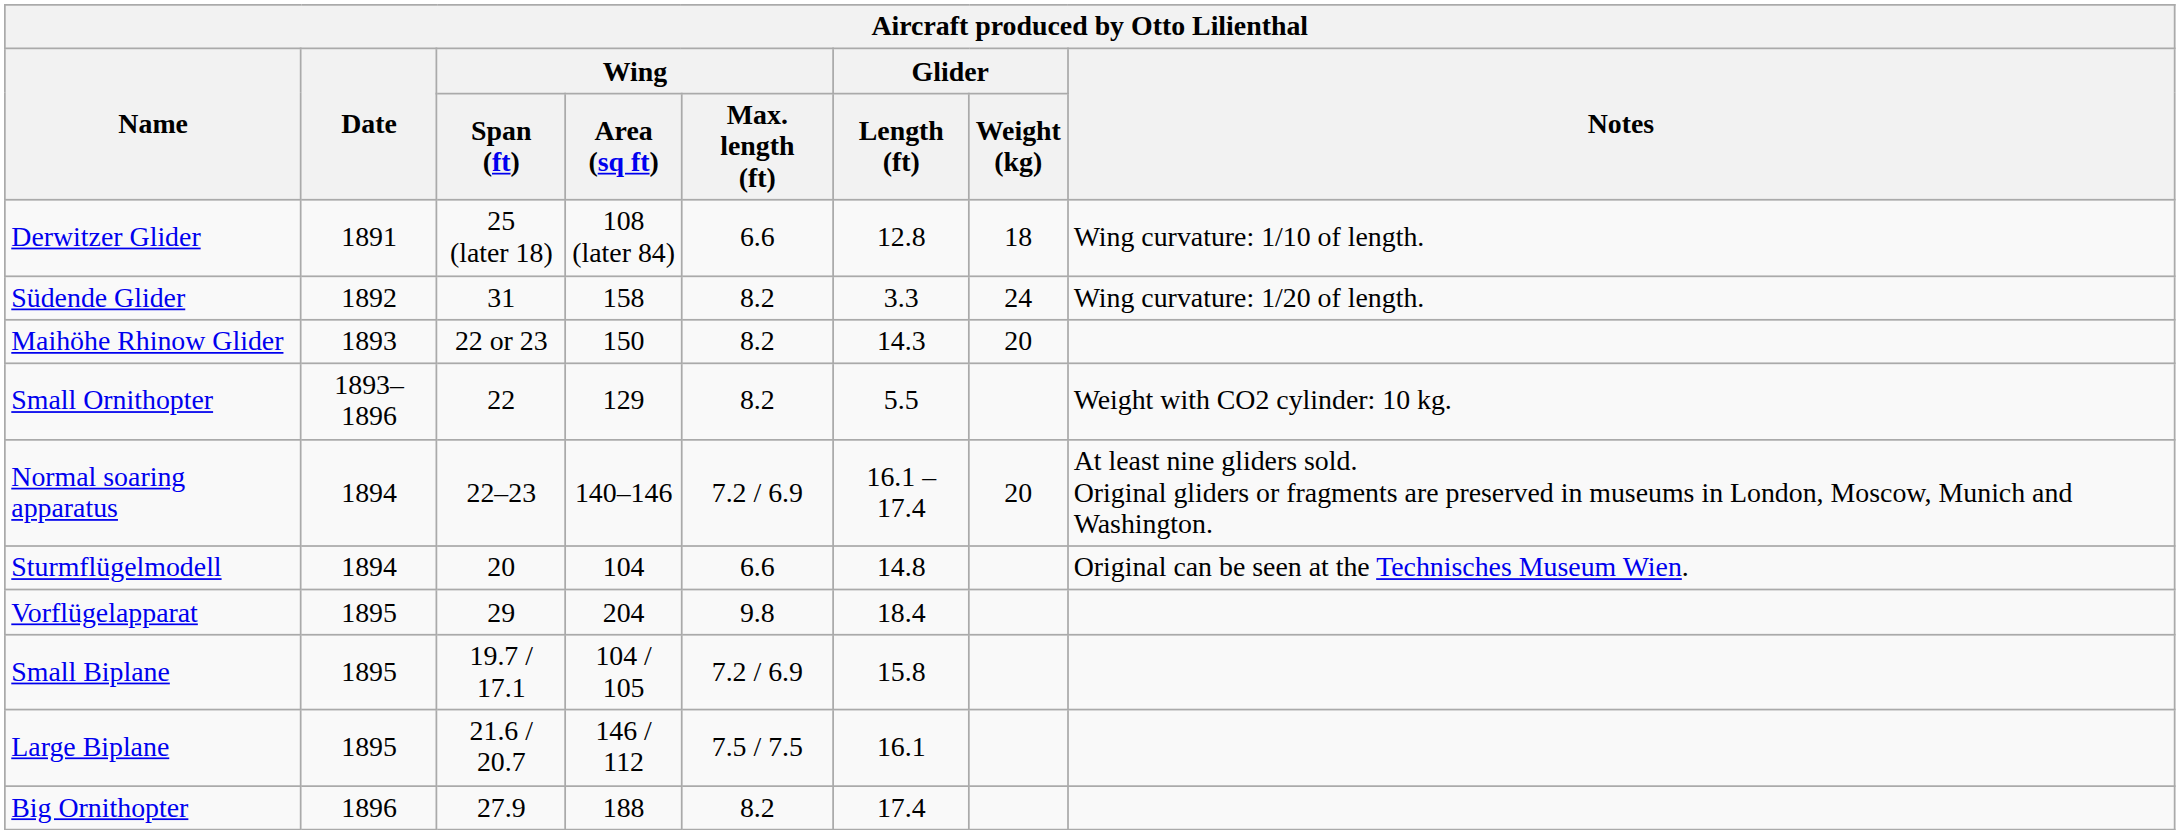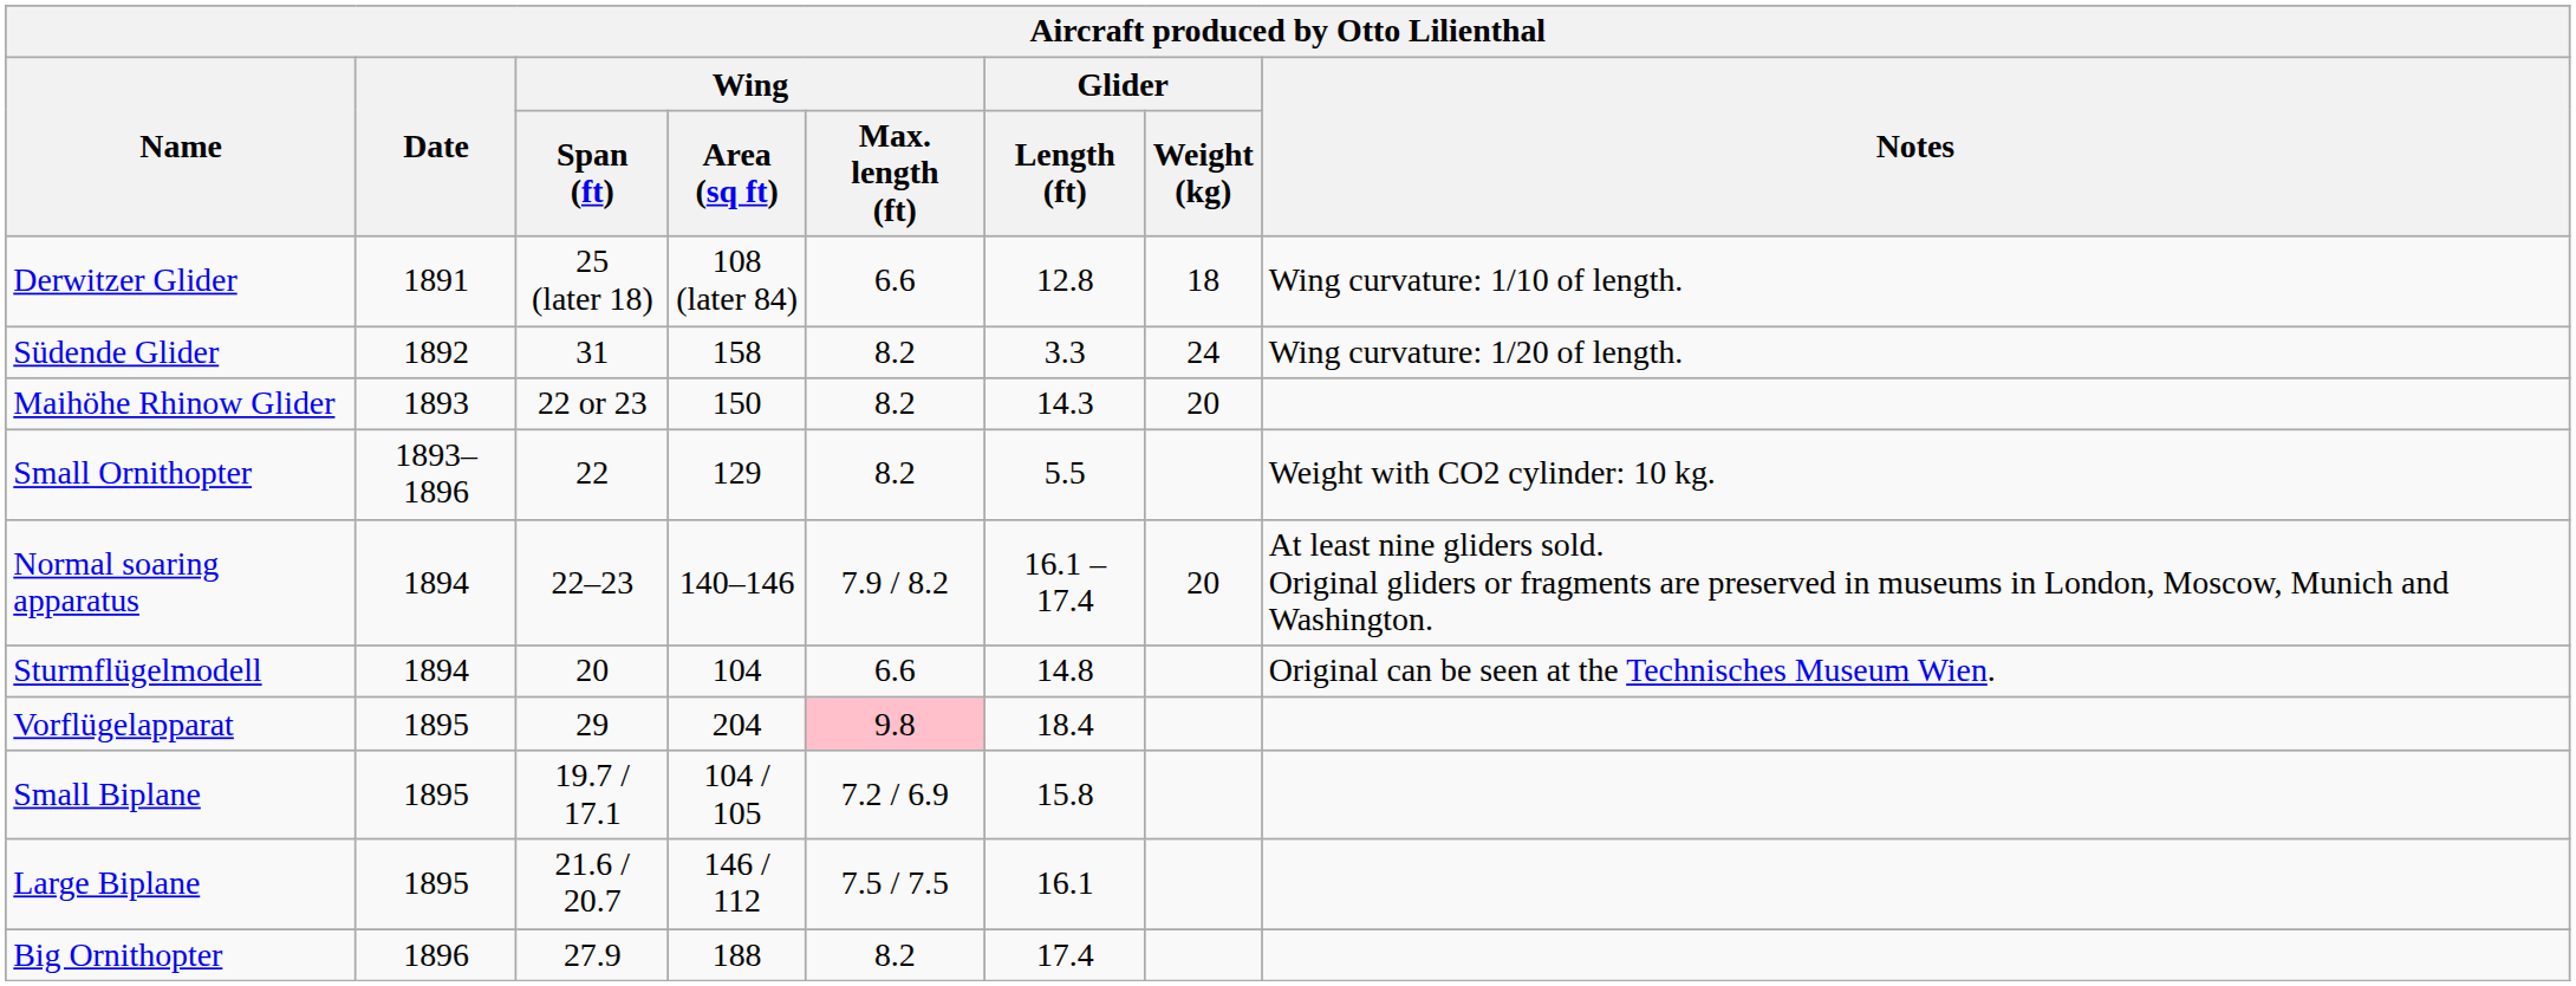Normal soaring apparatus | Wing / Max. length (ft): 7.2 / 6.9 -> 7.9 / 8.2
Vorflügelapparat | Wing / Max. length (ft): no background -> pink background
